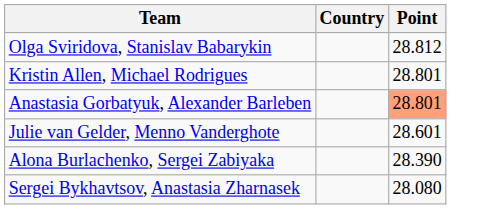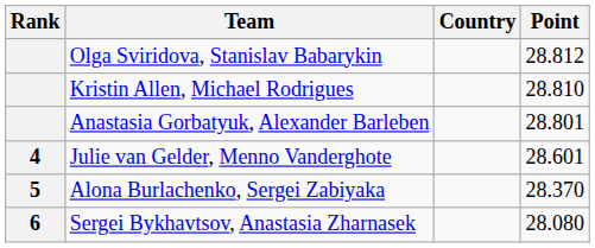+ column: Rank | 4 | 5 | 6
Kristin Allen, Michael Rodrigues | Point: 28.801 -> 28.810
Anastasia Gorbatyuk, Alexander Barleben | Point: lightsalmon background -> no background
Alona Burlachenko, Sergei Zabiyaka | Point: 28.390 -> 28.370
